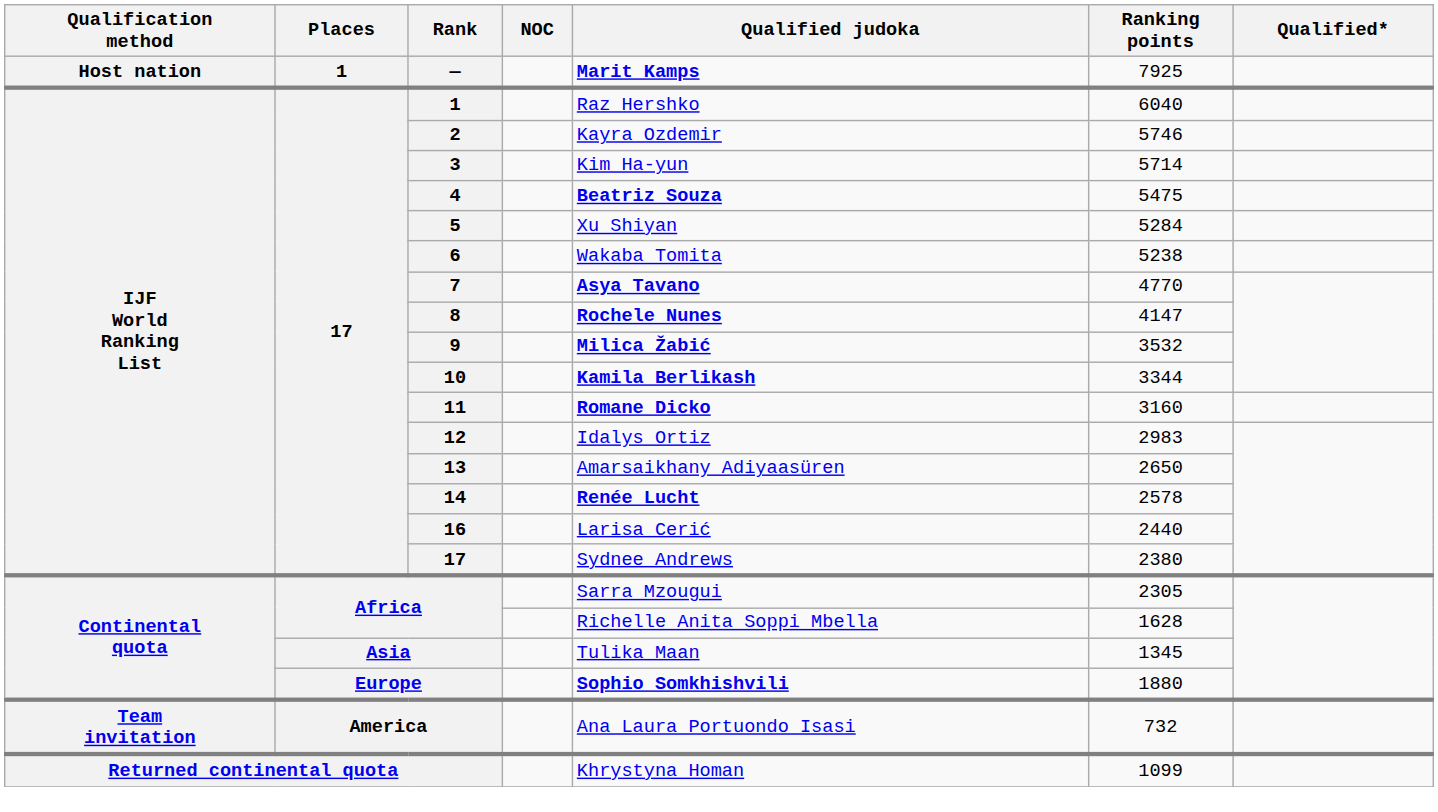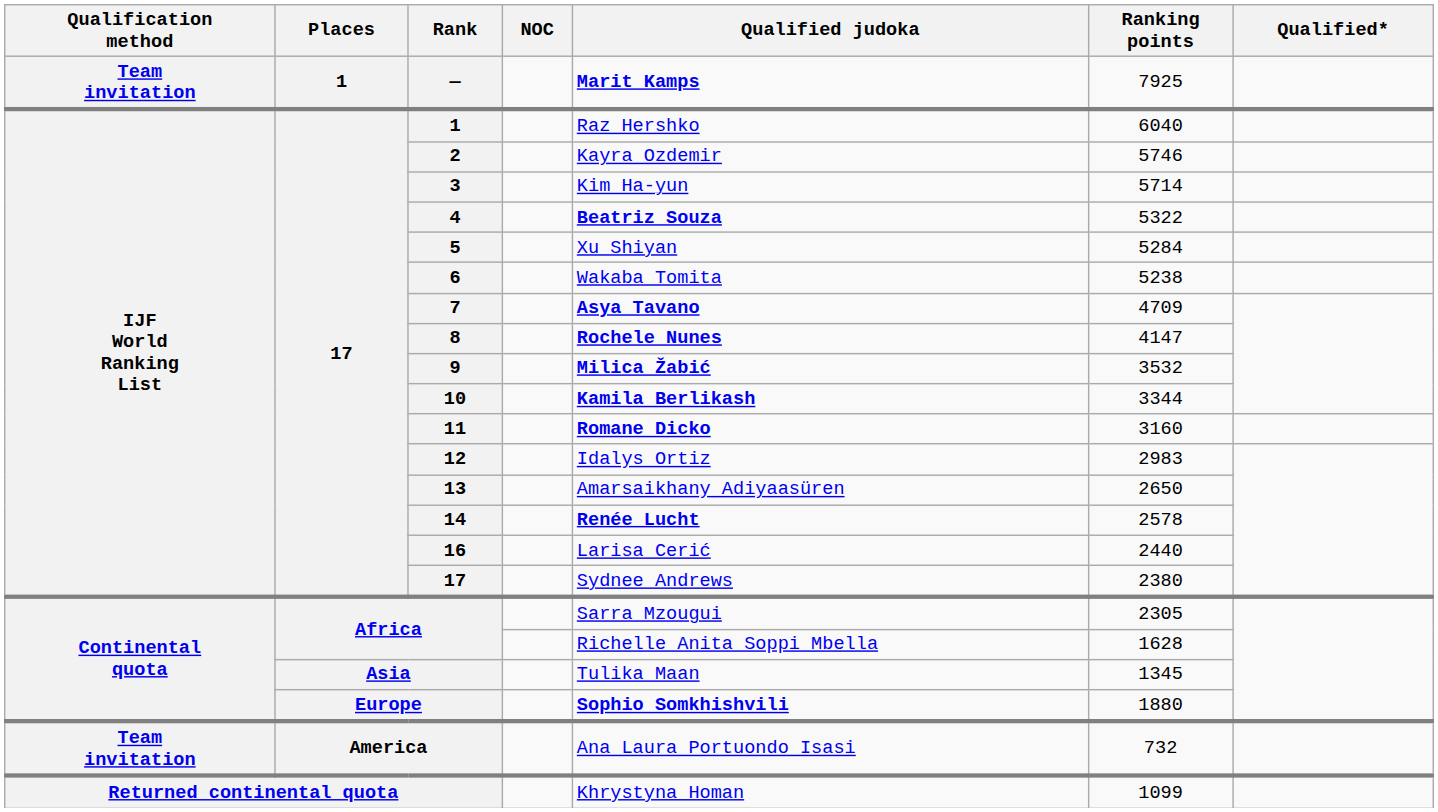— | Qualification method: Host nation -> Team invitation
4 | Ranking points: 5475 -> 5322
7 | Ranking points: 4770 -> 4709
